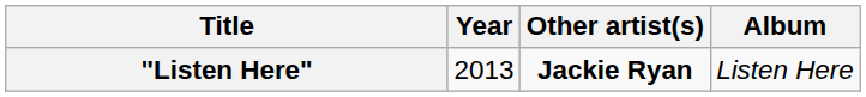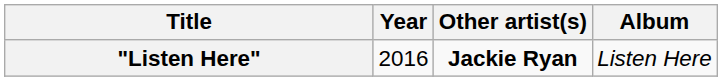"Listen Here" | Year: 2013 -> 2016
